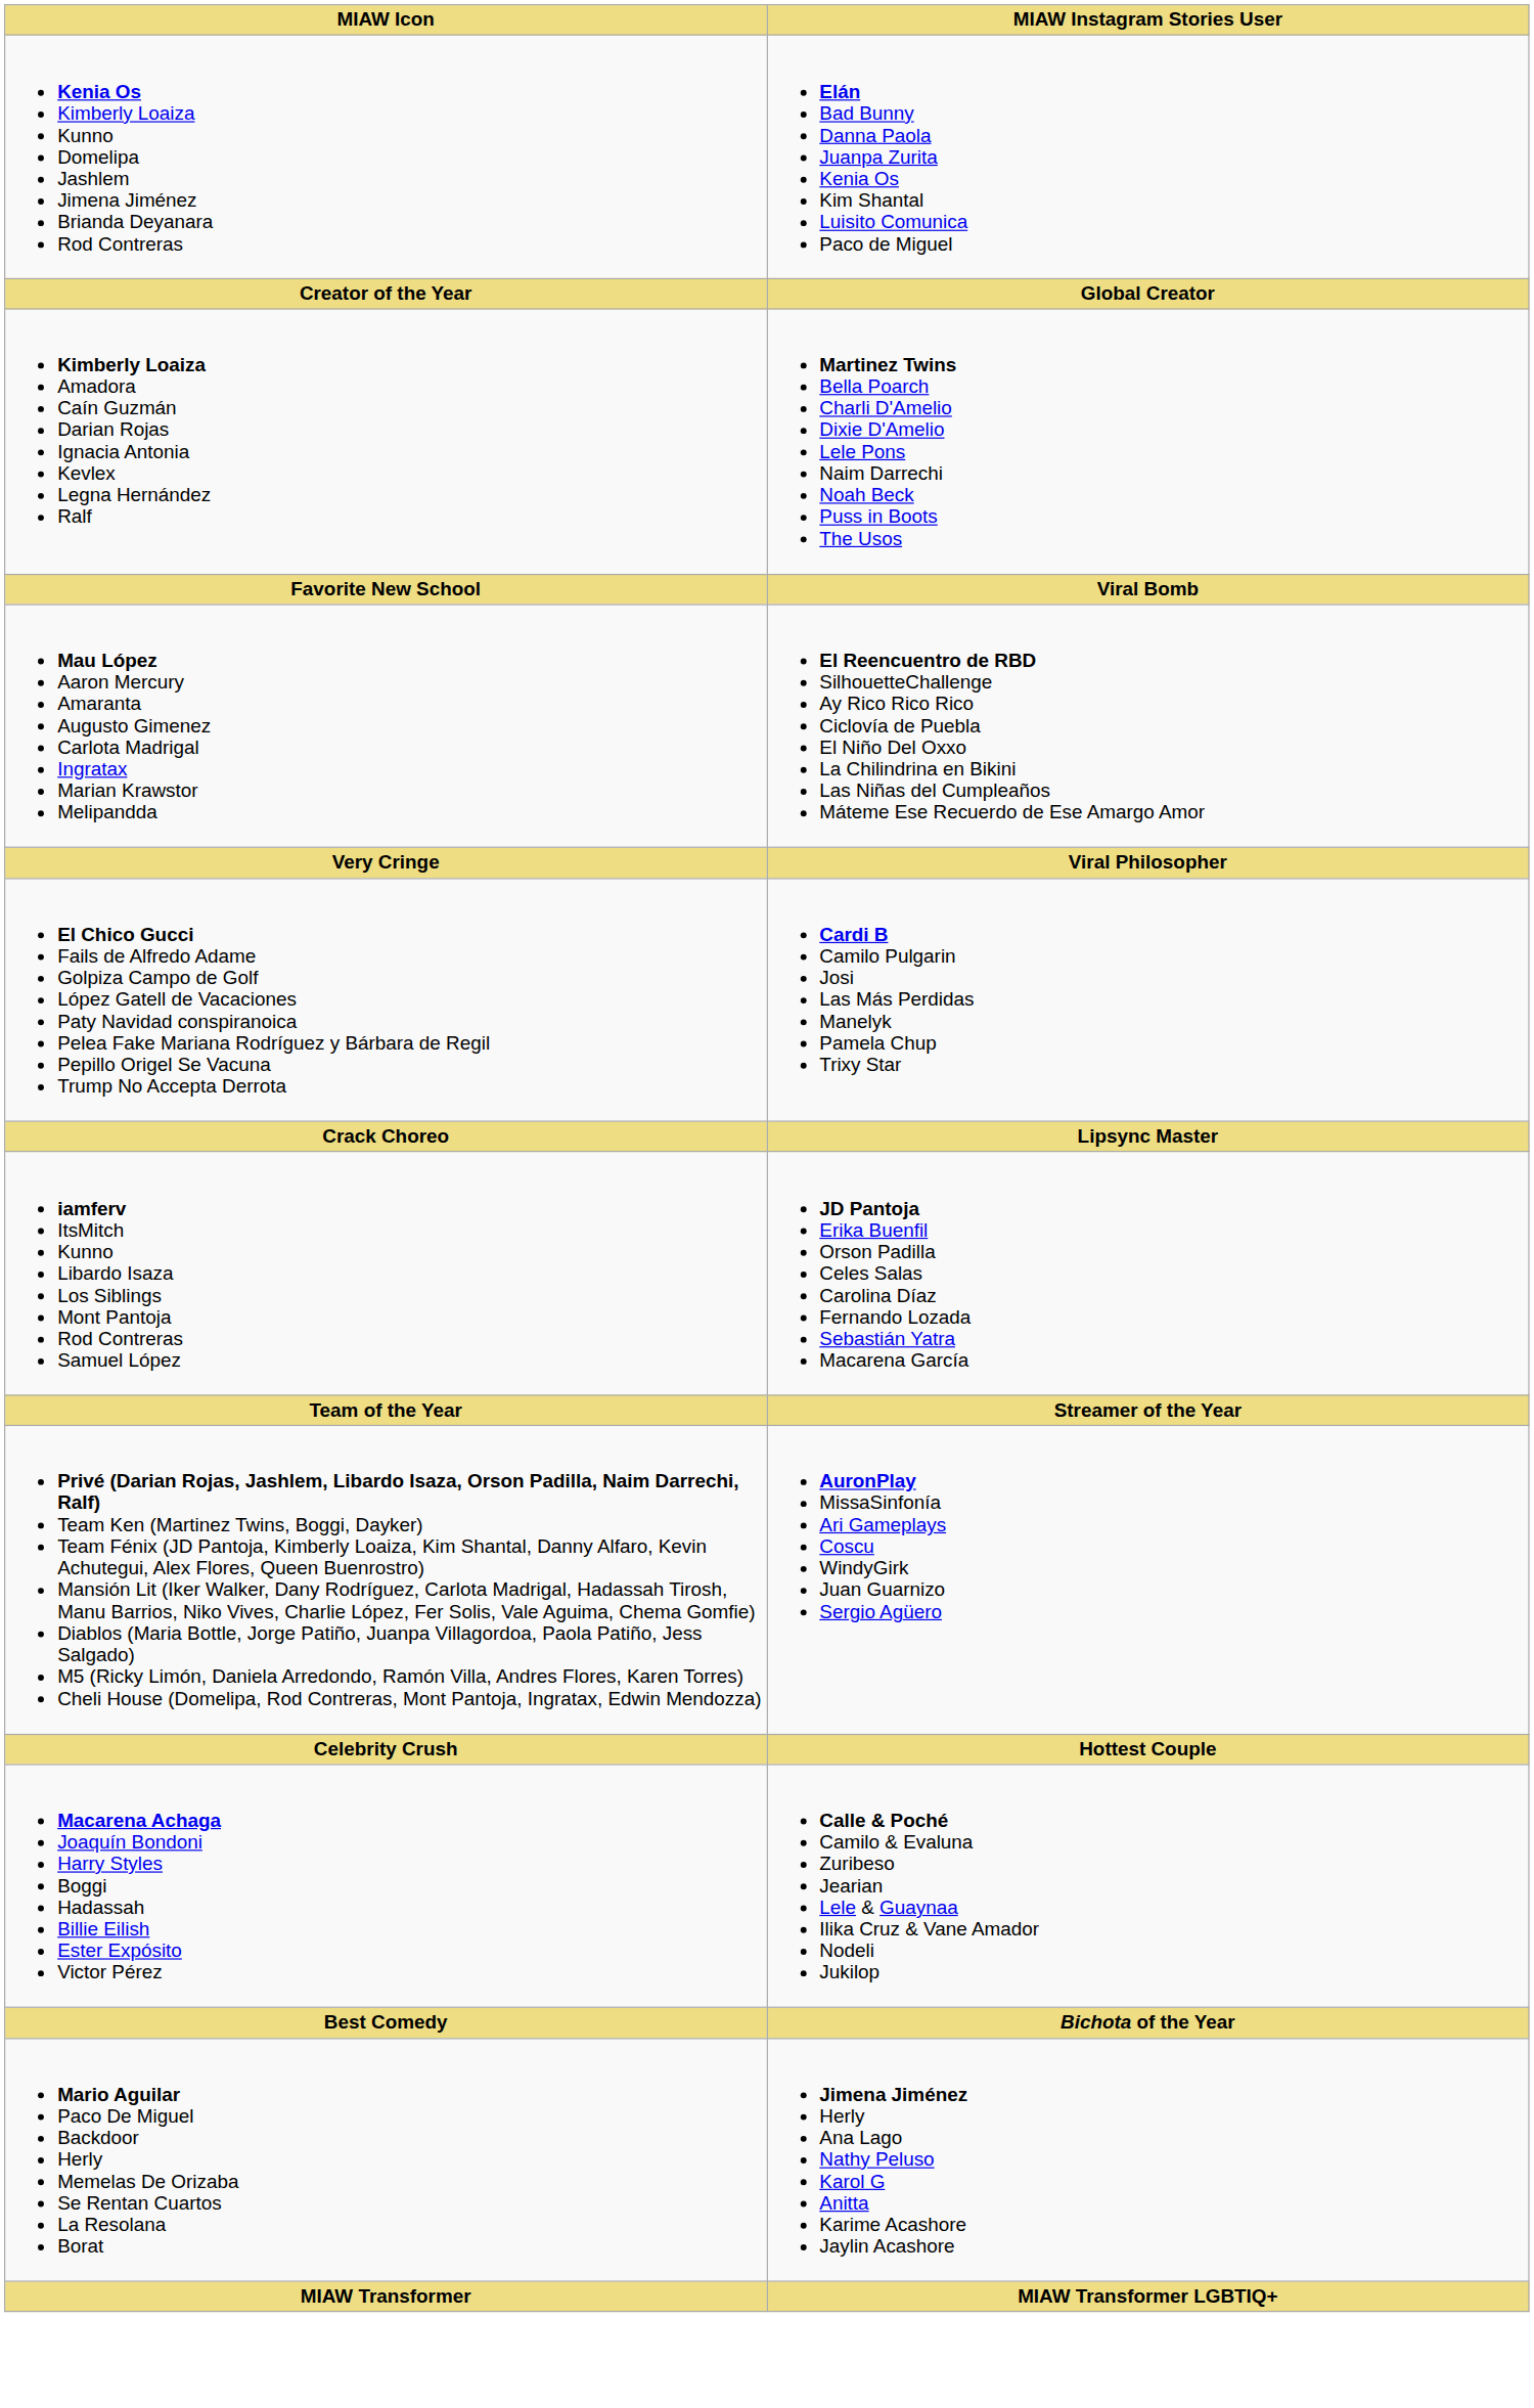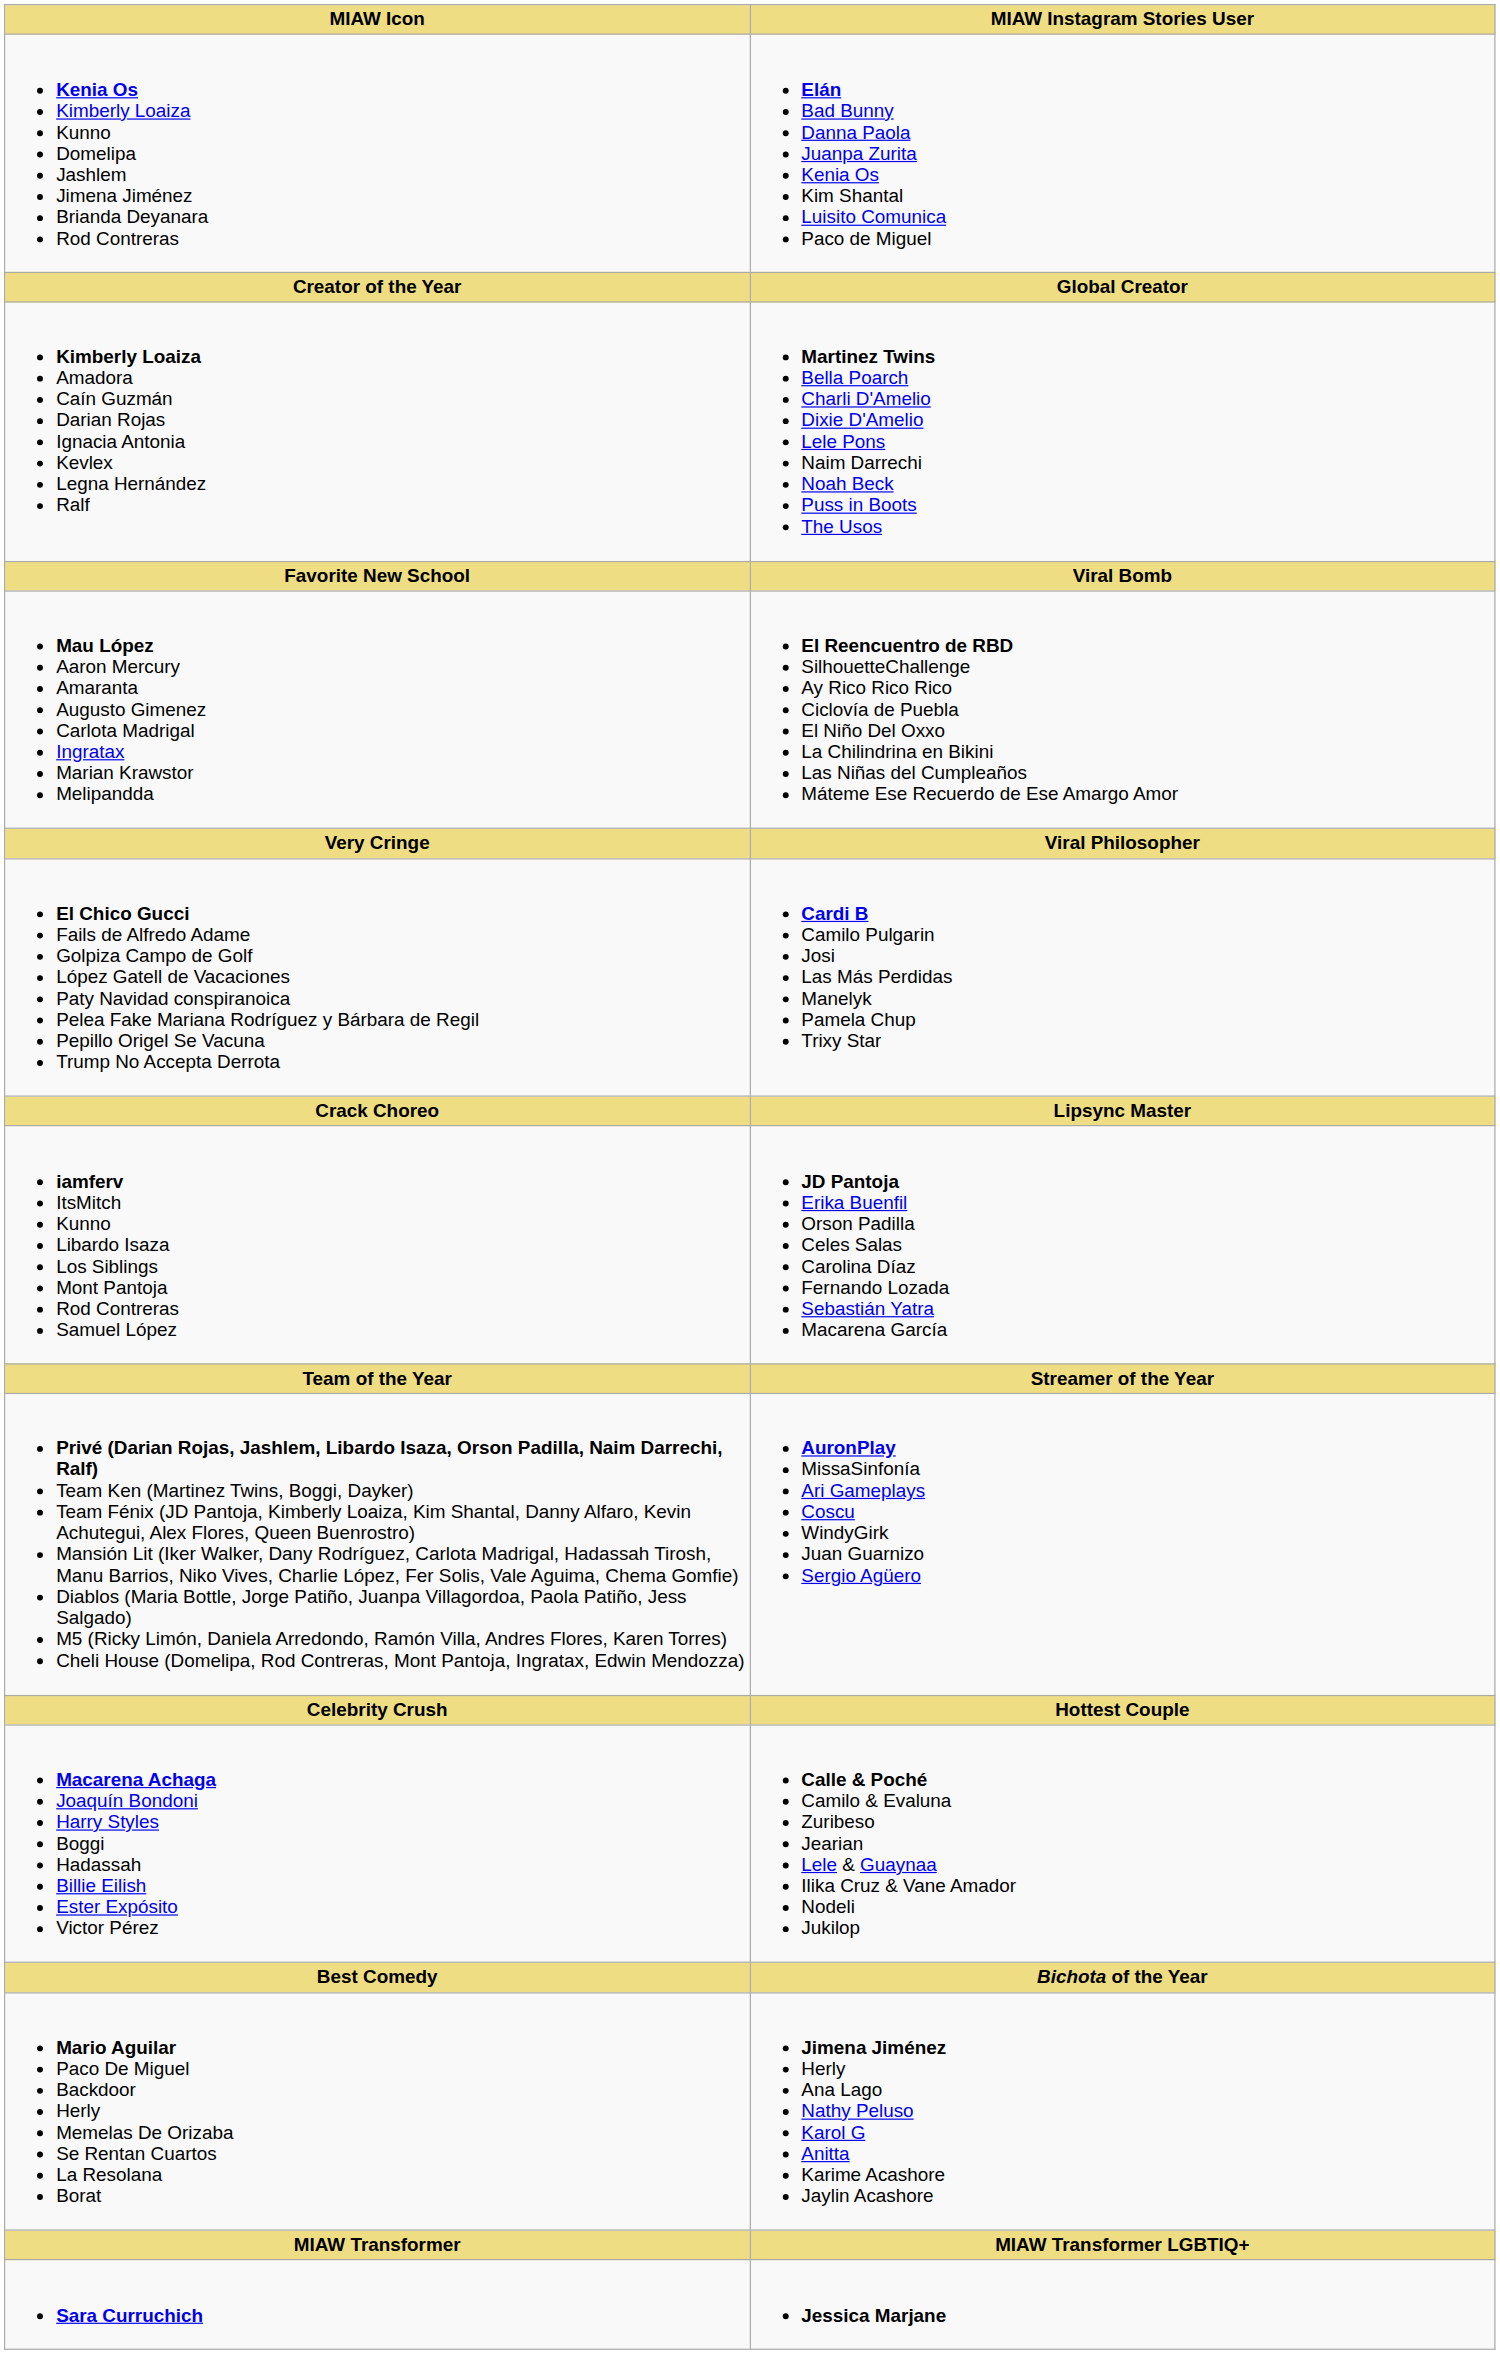+ row: Sara Curruchich | Jessica Marjane
